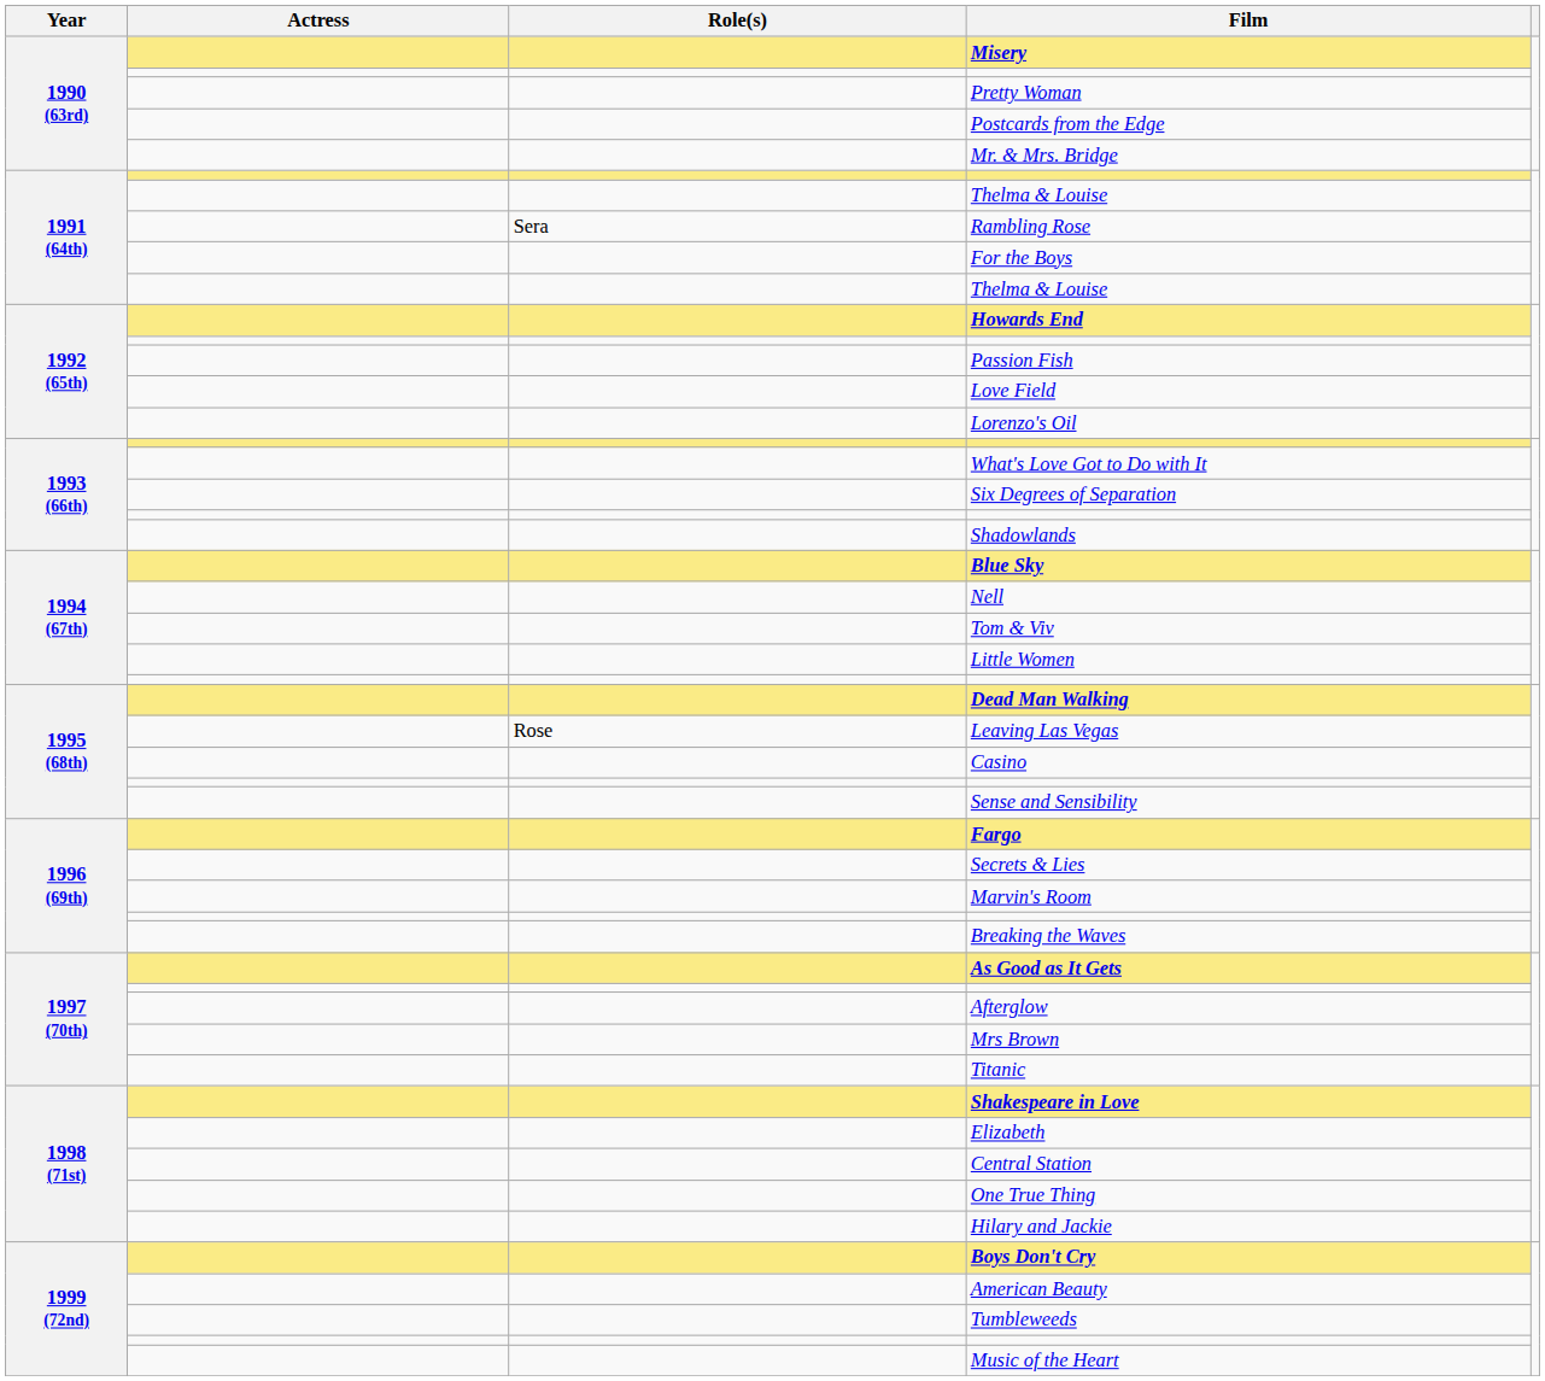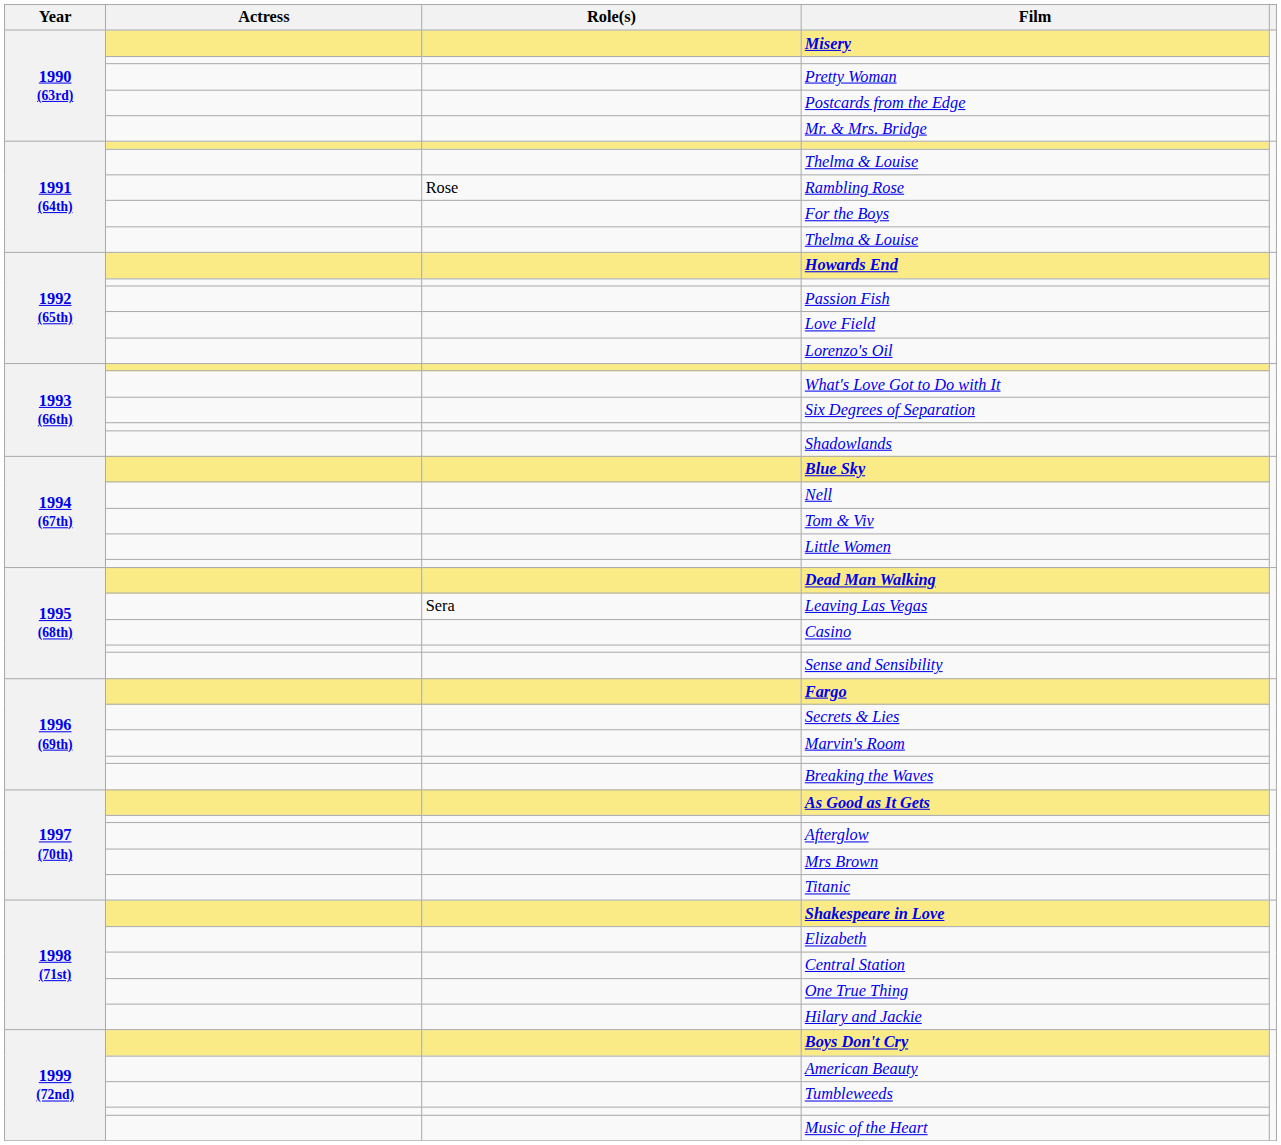Rambling Rose | Role(s): Sera -> Rose
Leaving Las Vegas | Role(s): Rose -> Sera
